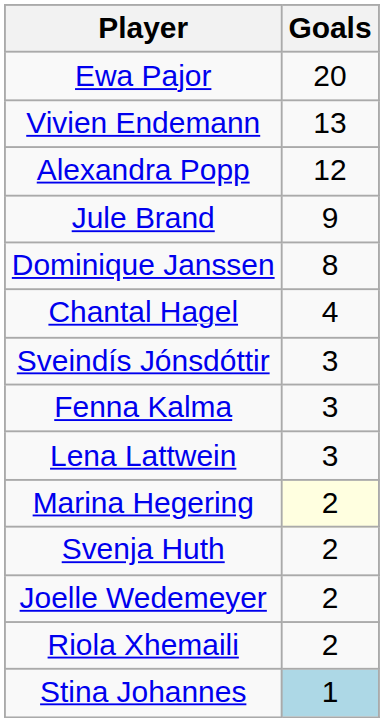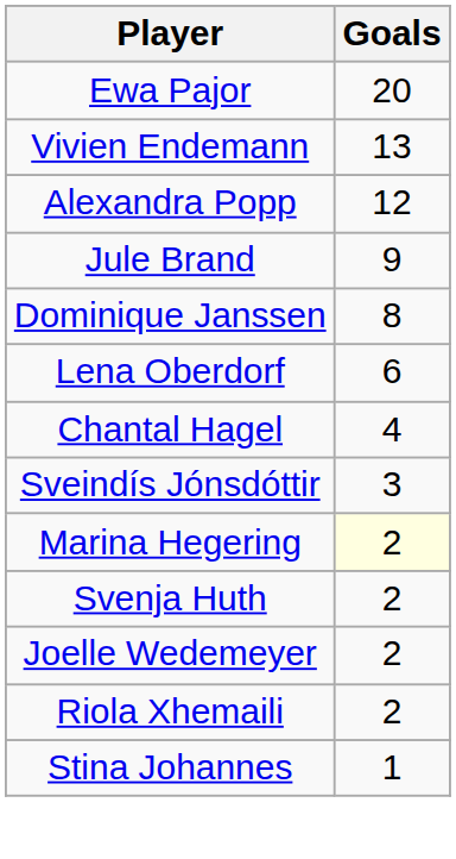+ row: Lena Oberdorf | 6
- row: Fenna Kalma | 3
- row: Lena Lattwein | 3
Stina Johannes | Goals: lightblue background -> no background
